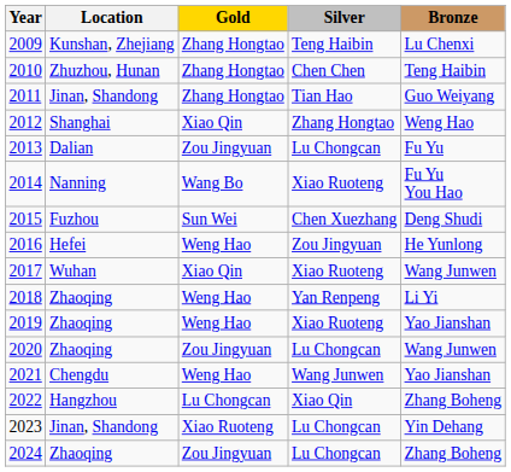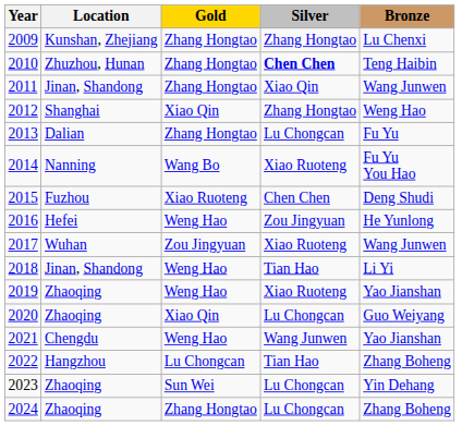2009 | Silver: Teng Haibin -> Zhang Hongtao
2010 | Silver: normal -> bold
2011 | Silver: Tian Hao -> Xiao Qin
2011 | Bronze: Guo Weiyang -> Wang Junwen
2013 | Gold: Zou Jingyuan -> Zhang Hongtao
2015 | Gold: Sun Wei -> Xiao Ruoteng
2015 | Silver: Chen Xuezhang -> Chen Chen
2017 | Gold: Xiao Qin -> Zou Jingyuan
2018 | Location: Zhaoqing -> Jinan, Shandong
2018 | Silver: Yan Renpeng -> Tian Hao
2020 | Gold: Zou Jingyuan -> Xiao Qin
2020 | Bronze: Wang Junwen -> Guo Weiyang
2022 | Silver: Xiao Qin -> Tian Hao
2023 | Location: Jinan, Shandong -> Zhaoqing
2023 | Gold: Xiao Ruoteng -> Sun Wei
2024 | Gold: Zou Jingyuan -> Zhang Hongtao
